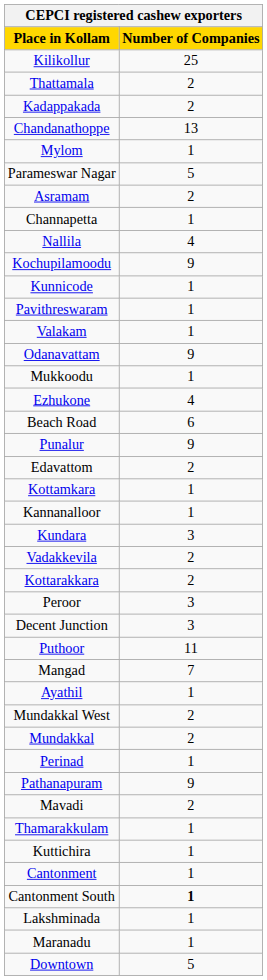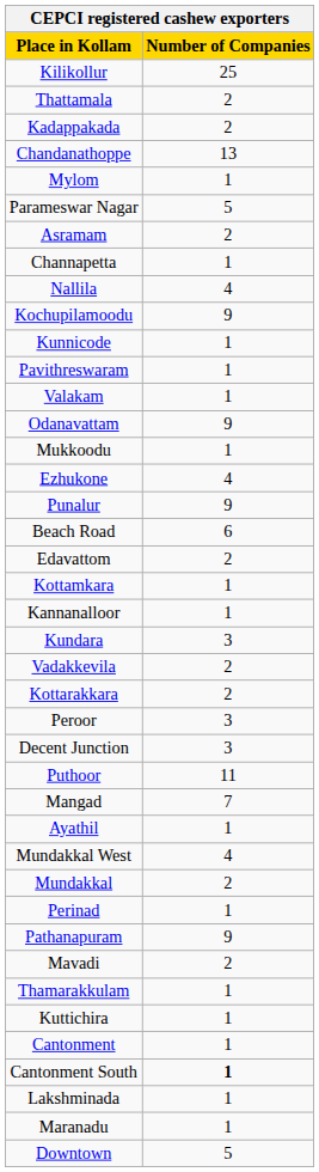rows swapped: Beach Road <-> Punalur
Mundakkal West | Number of Companies: 2 -> 4
